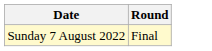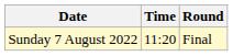+ column: Time | 11:20
